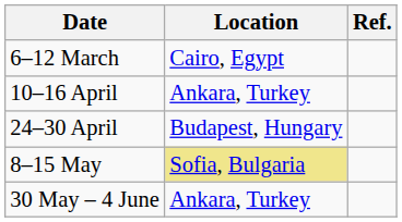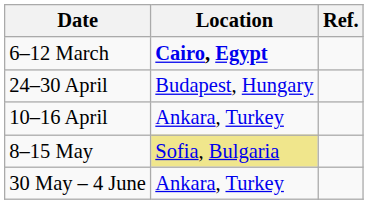6–12 March | Location: normal -> bold
rows swapped: 10–16 April <-> 24–30 April
